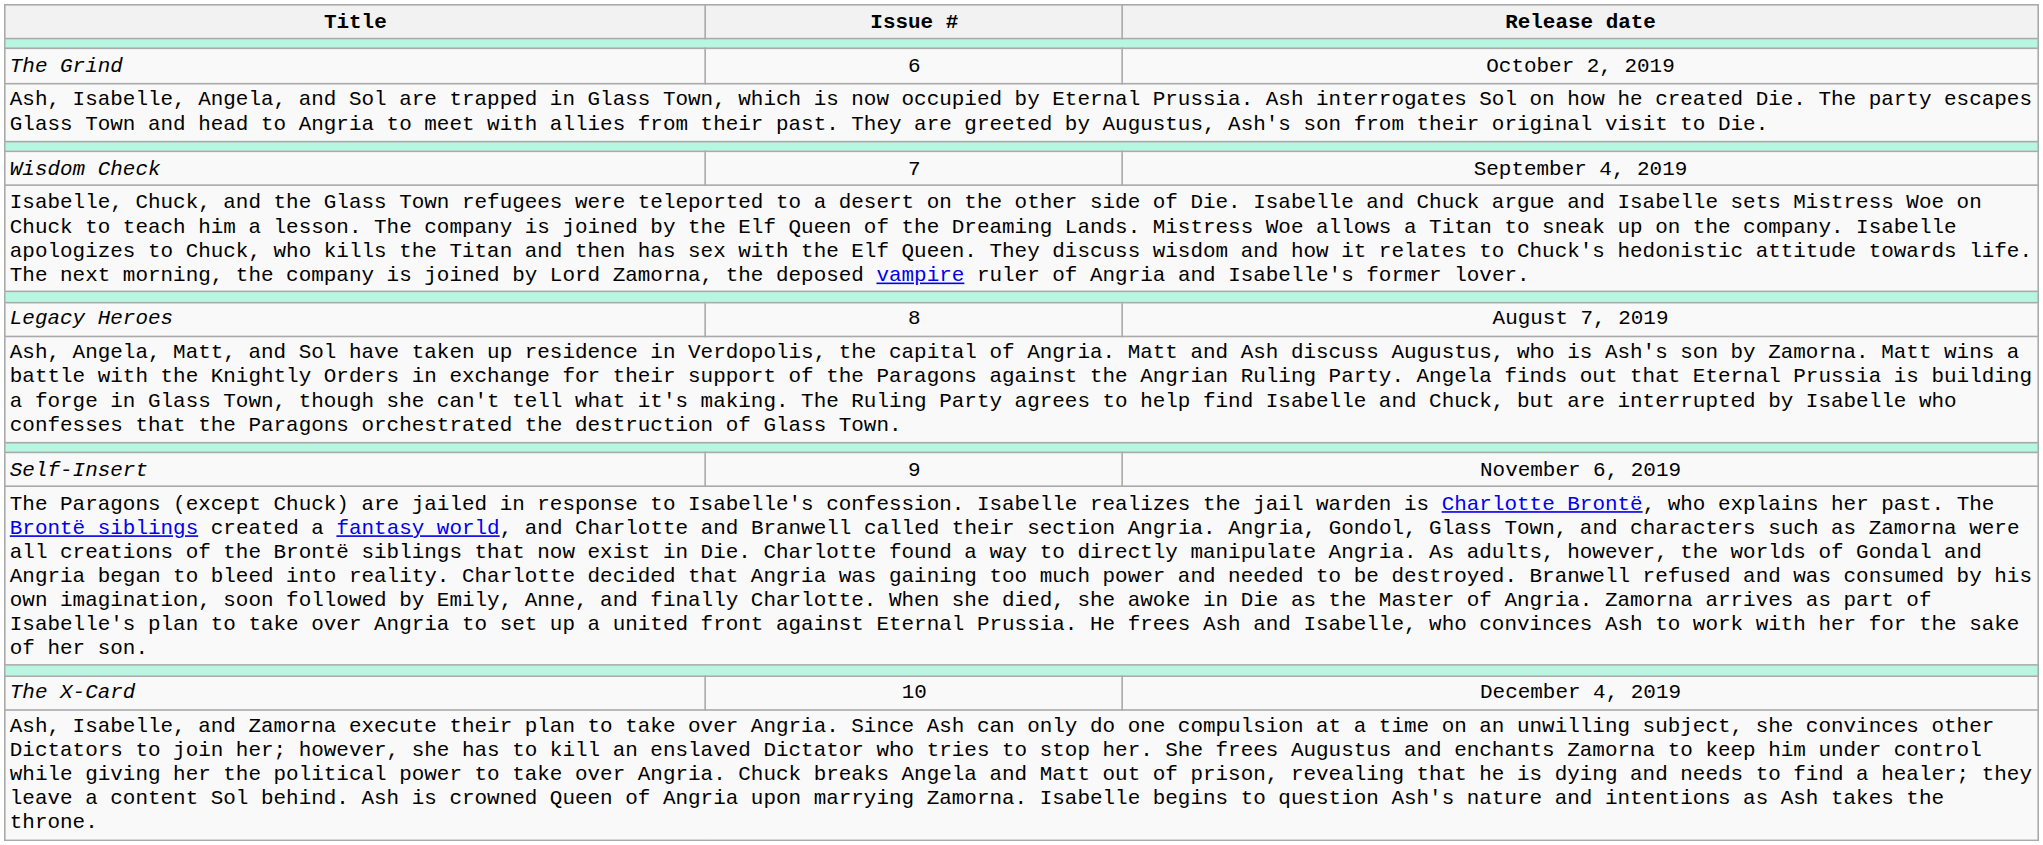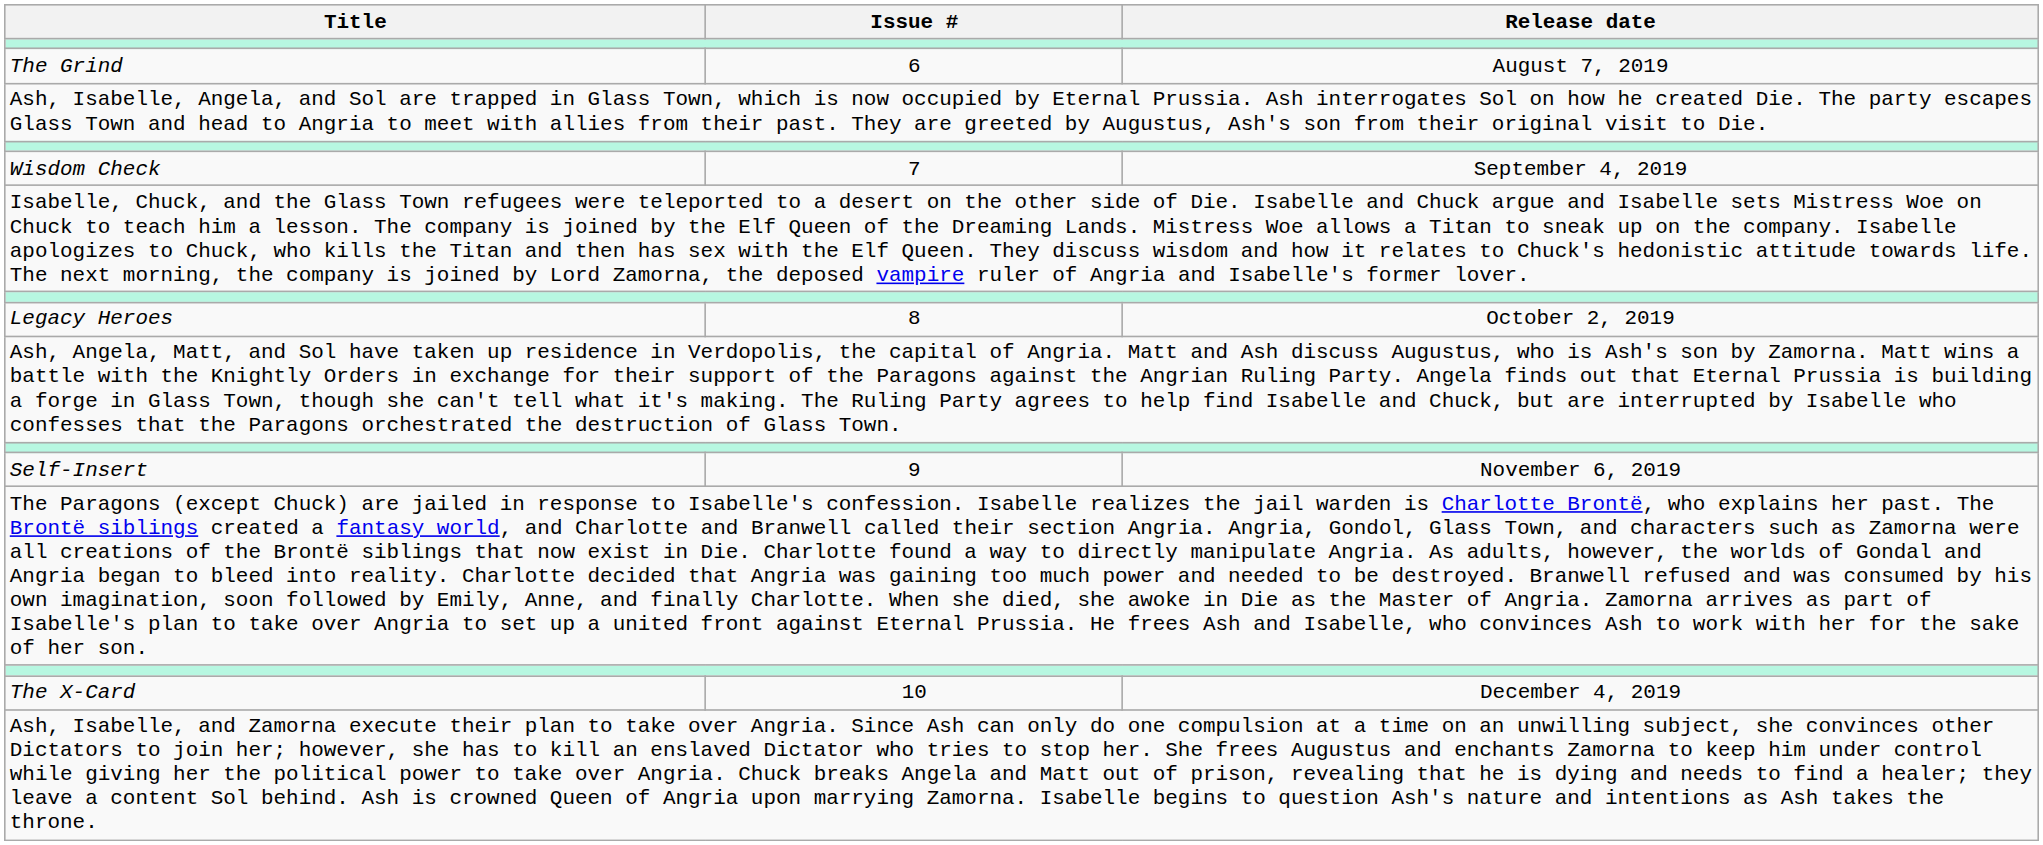The Grind | Release date: October 2, 2019 -> August 7, 2019
Legacy Heroes | Release date: August 7, 2019 -> October 2, 2019
